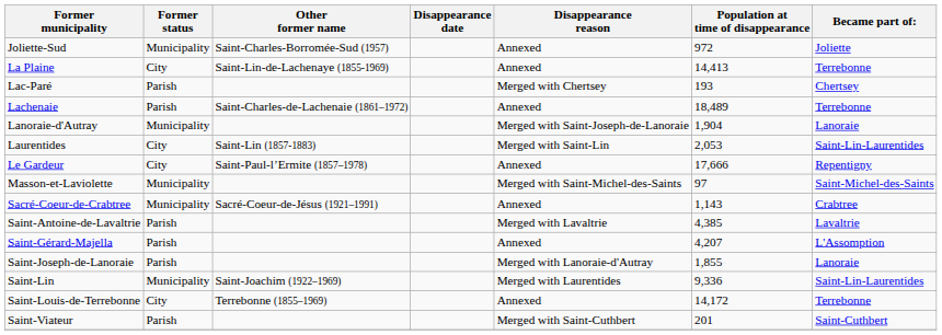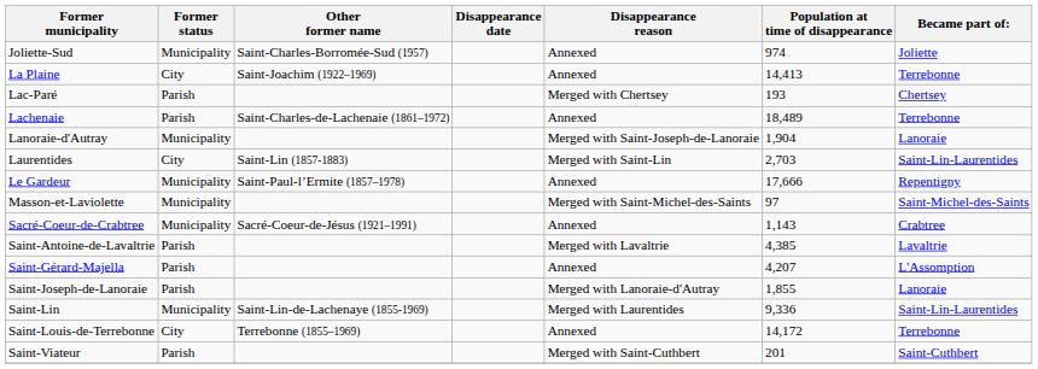Joliette-Sud | Population at time of disappearance: 972 -> 974
La Plaine | Other former name: Saint-Lin-de-Lachenaye (1855-1969) -> Saint-Joachim (1922–1969)
Laurentides | Population at time of disappearance: 2,053 -> 2,703
Le Gardeur | Former status: City -> Municipality
Saint-Lin | Other former name: Saint-Joachim (1922–1969) -> Saint-Lin-de-Lachenaye (1855-1969)
